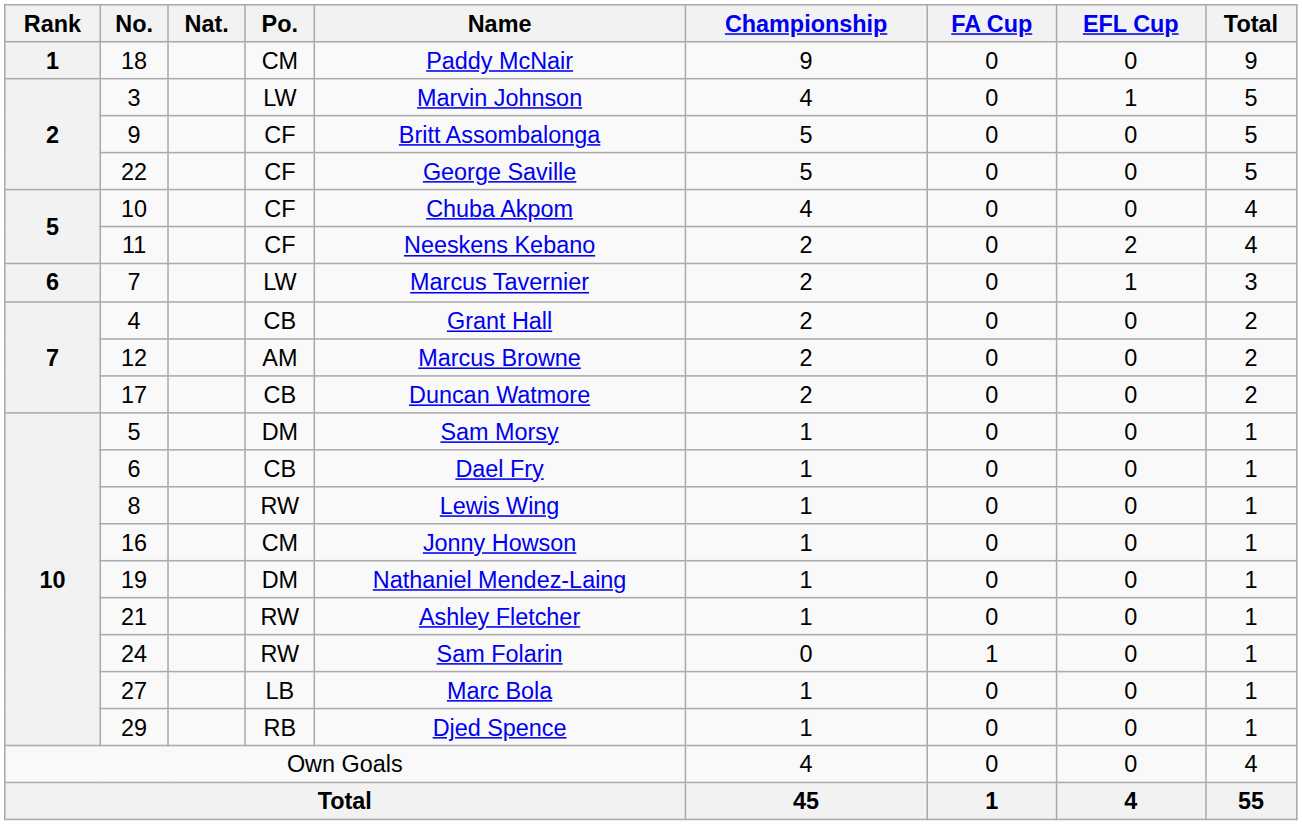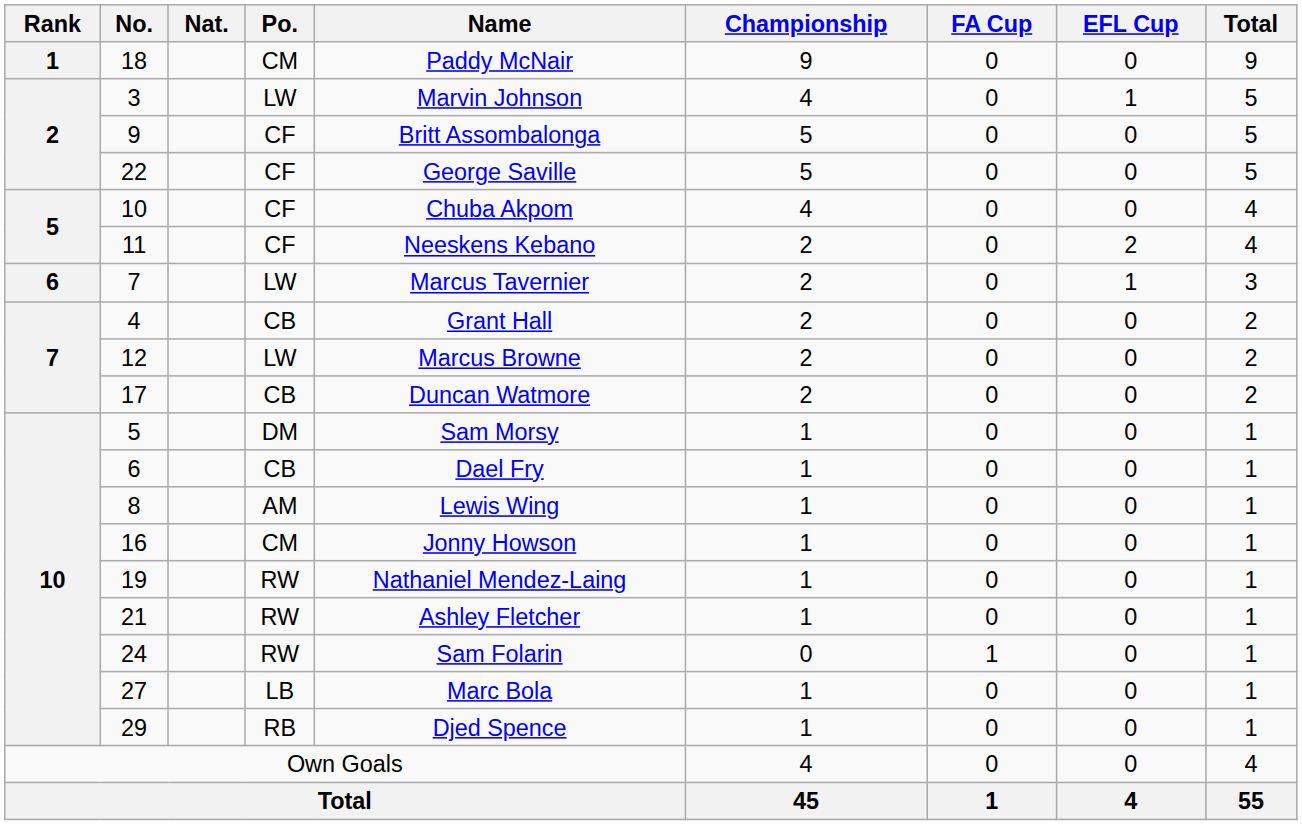12 | Po.: AM -> LW
8 | Po.: RW -> AM
19 | Po.: DM -> RW
